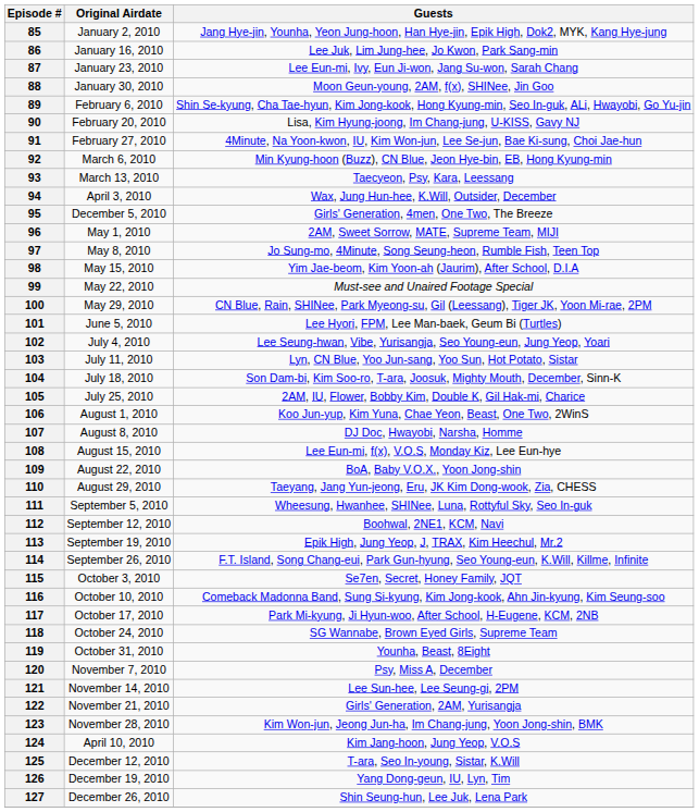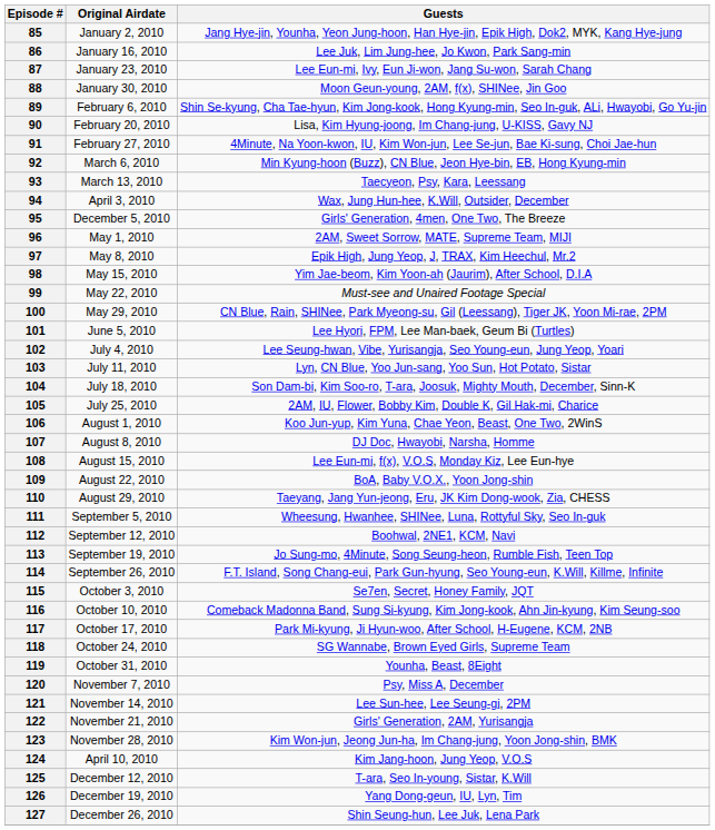97 | Guests: Jo Sung-mo, 4Minute, Song Seung-heon, Rumble Fish, Teen Top -> Epik High, Jung Yeop, J, TRAX, Kim Heechul, Mr.2
113 | Guests: Epik High, Jung Yeop, J, TRAX, Kim Heechul, Mr.2 -> Jo Sung-mo, 4Minute, Song Seung-heon, Rumble Fish, Teen Top
